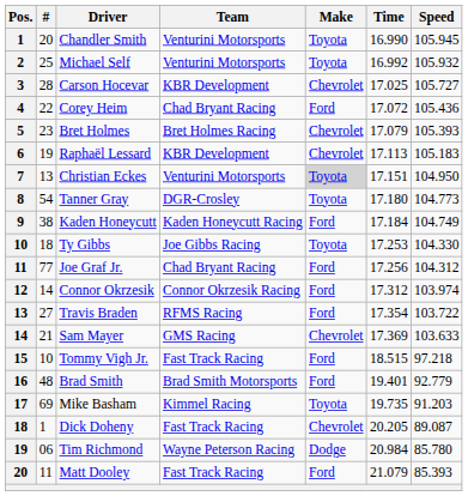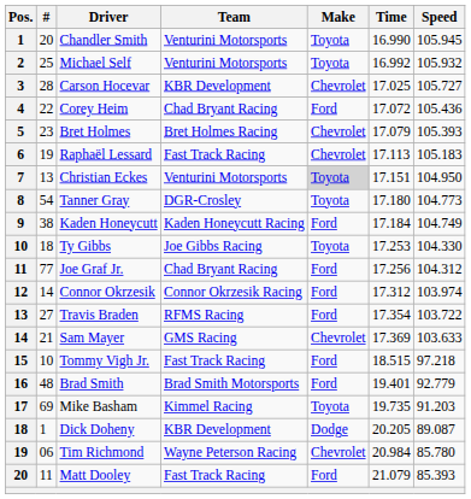Raphaël Lessard | Team: KBR Development -> Fast Track Racing
Dick Doheny | Team: Fast Track Racing -> KBR Development
Dick Doheny | Make: Chevrolet -> Dodge
Tim Richmond | Make: Dodge -> Chevrolet
